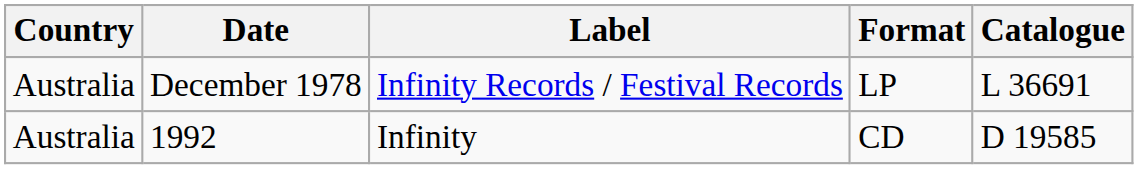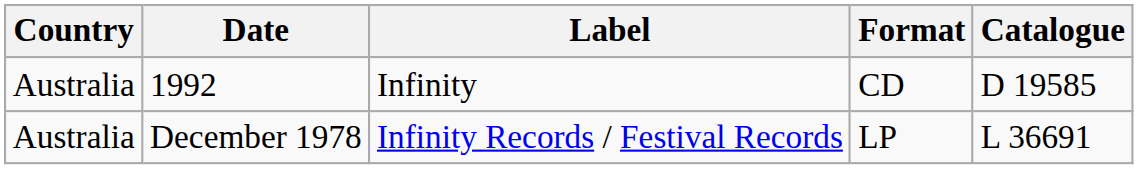rows swapped: December 1978 <-> 1992
